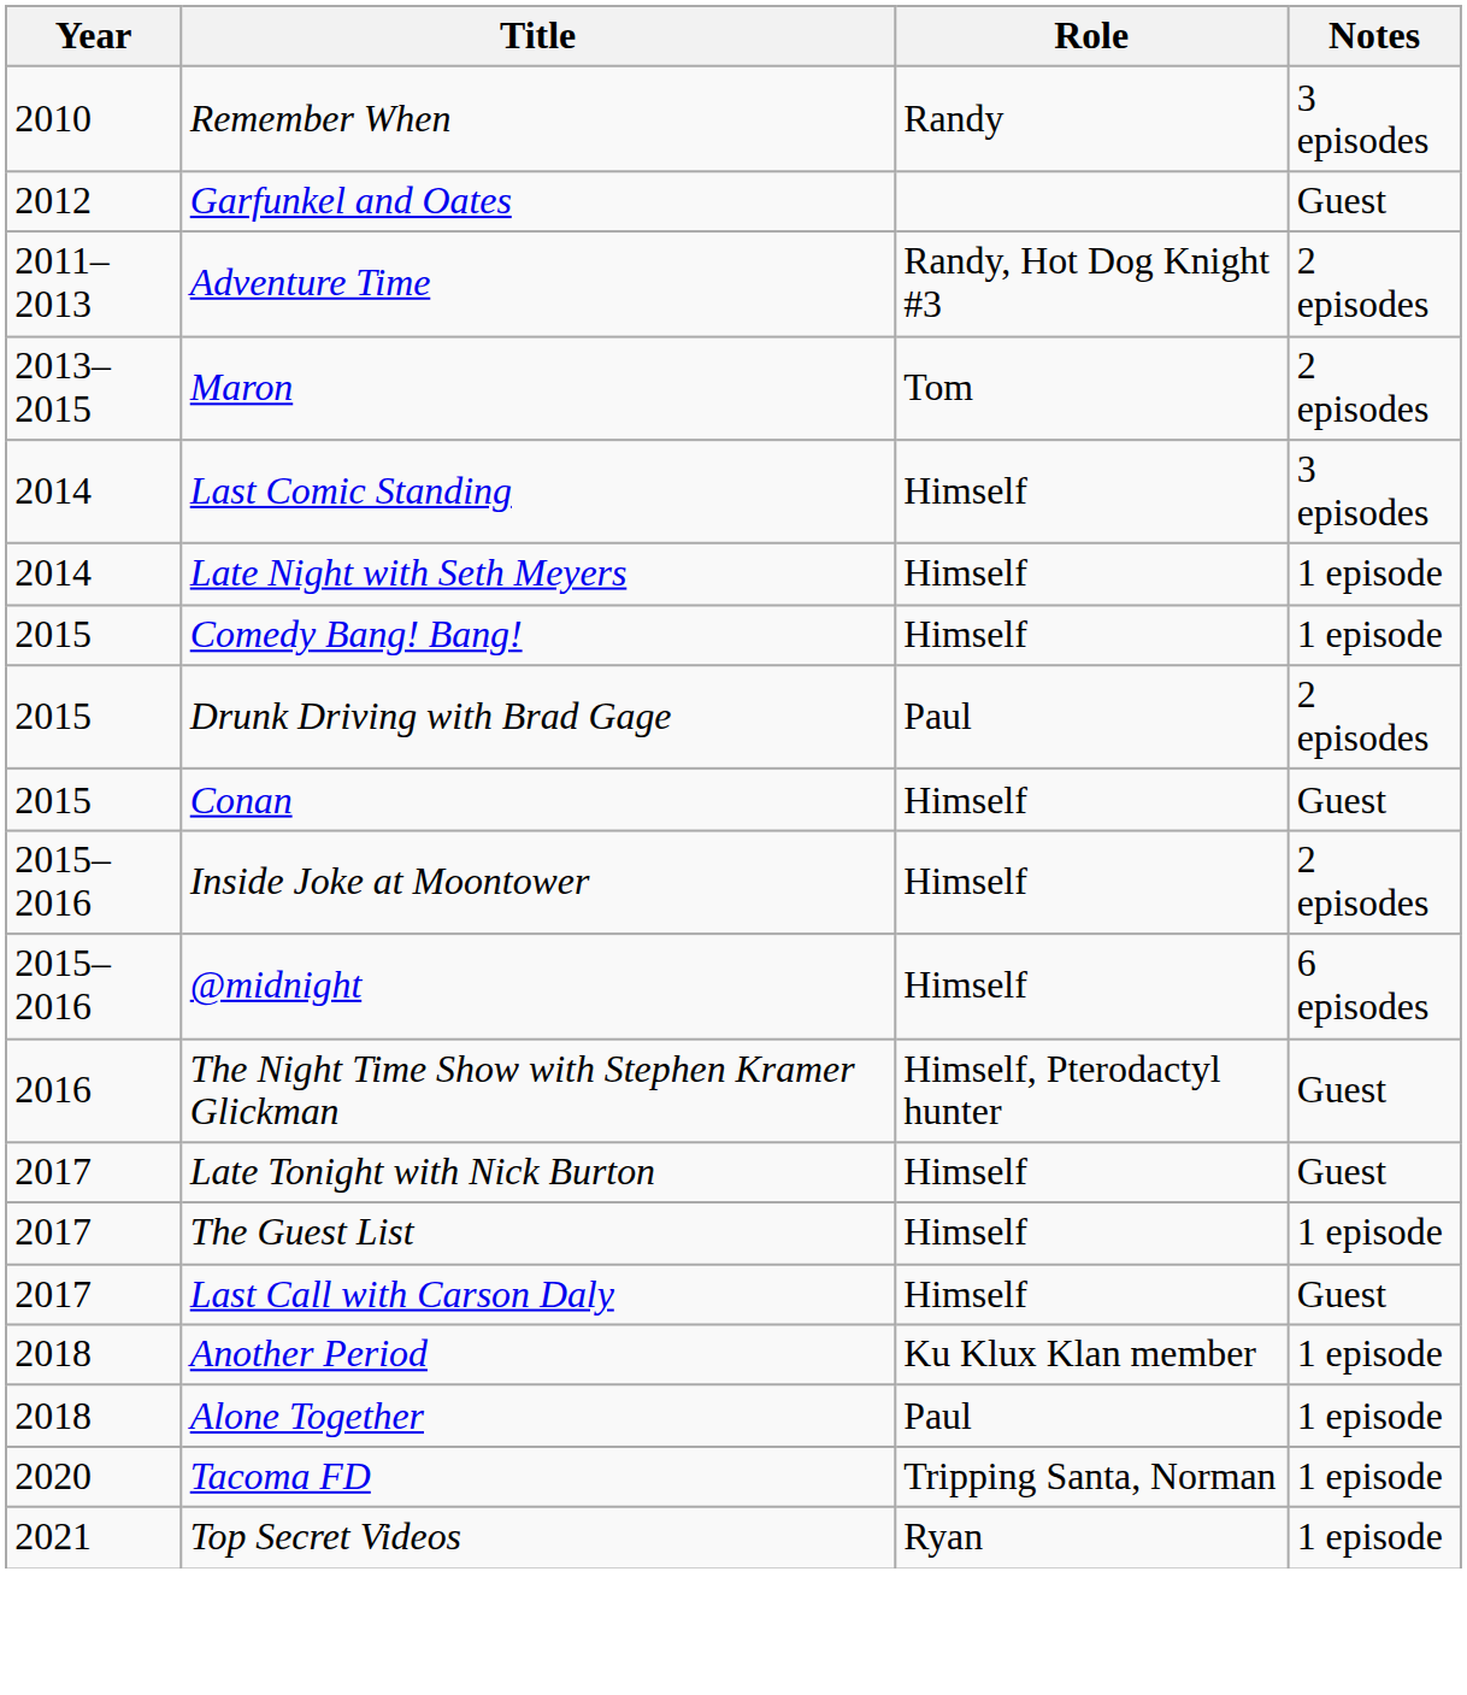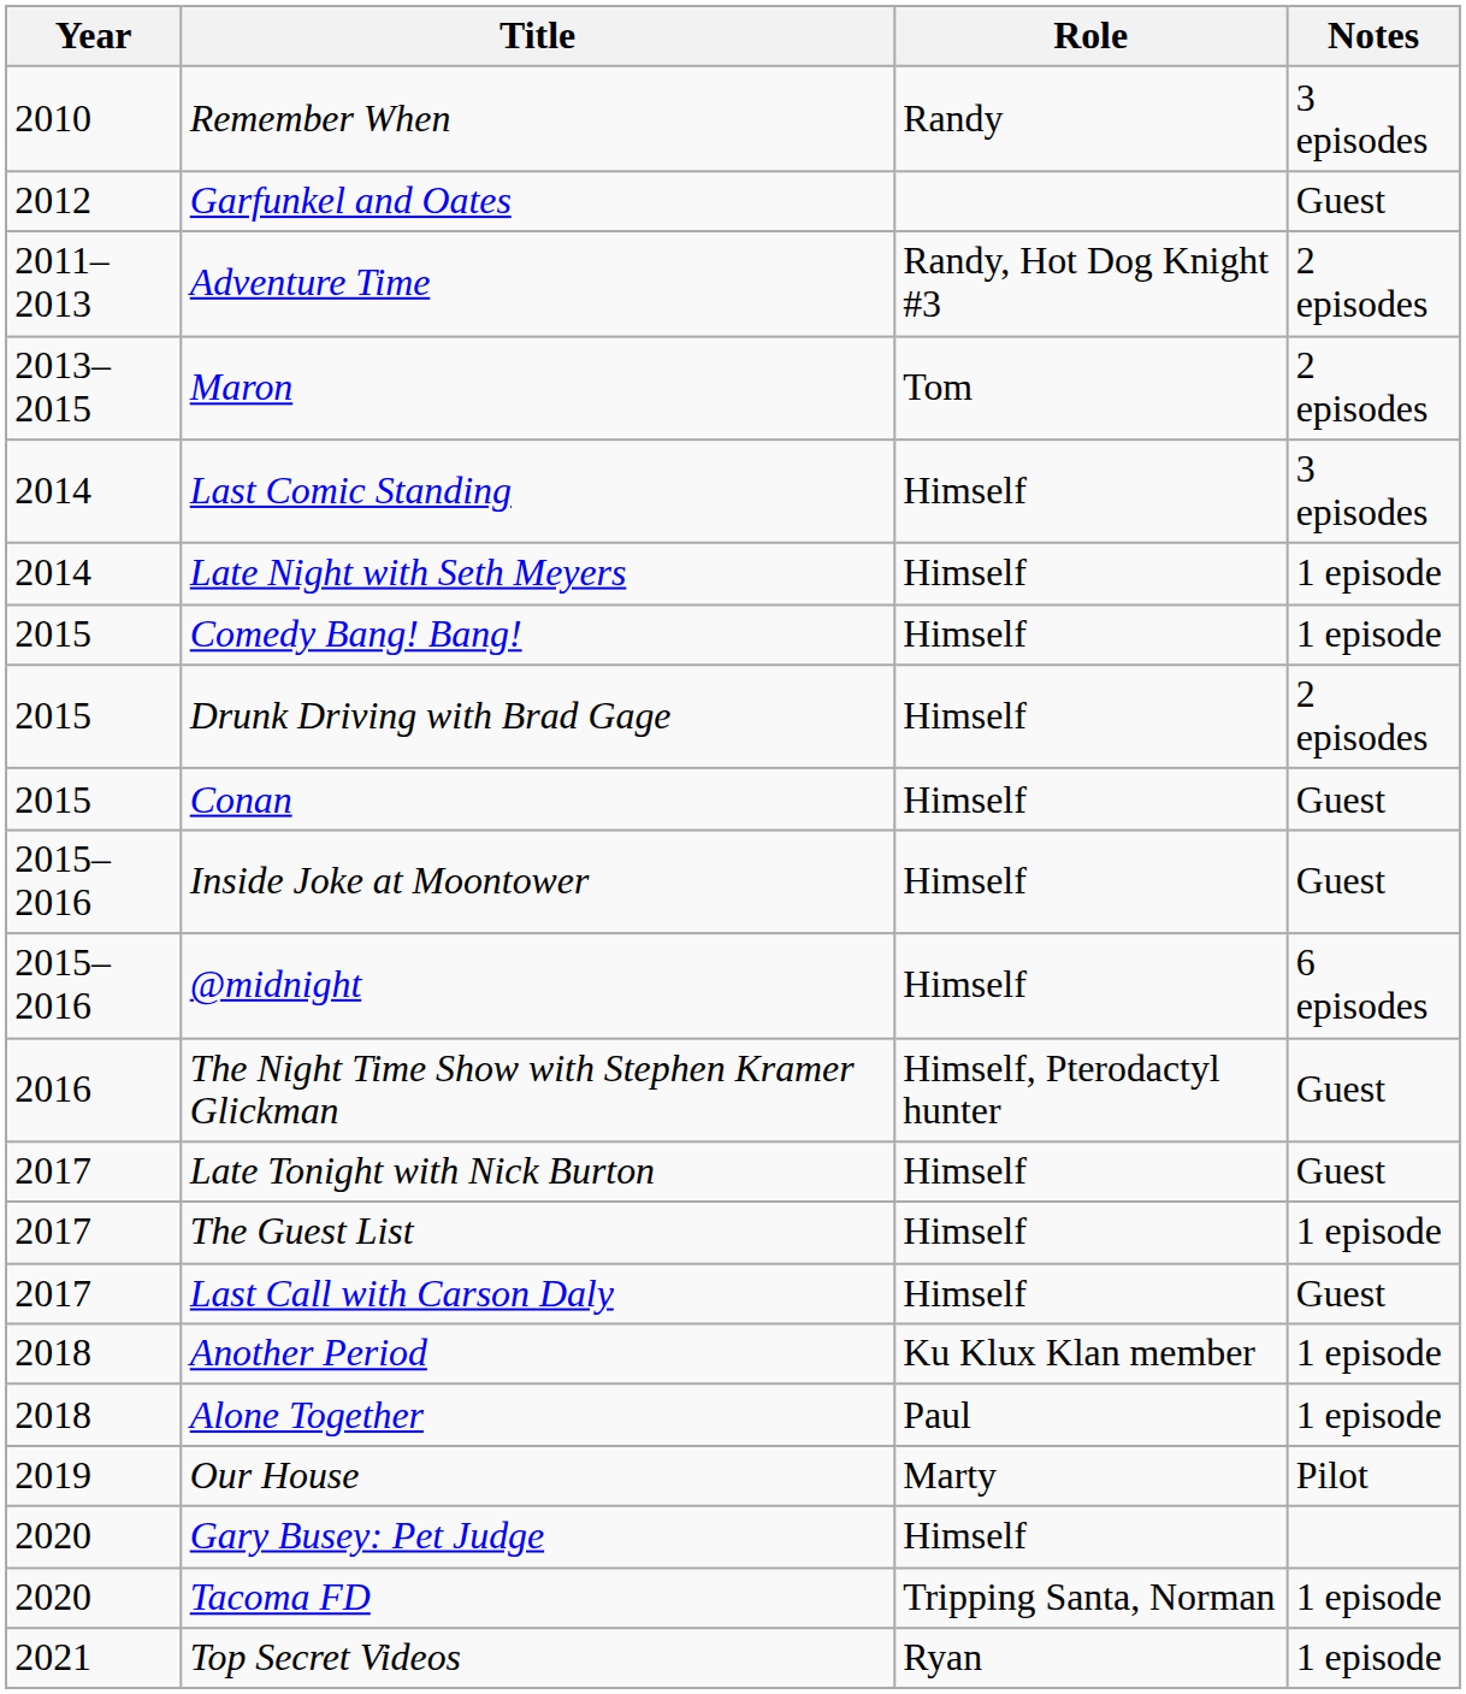Drunk Driving with Brad Gage | Role: Paul -> Himself
Inside Joke at Moontower | Notes: 2 episodes -> Guest
+ row: 2019 | Our House | Marty | Pilot
+ row: 2020 | Gary Busey: Pet Judge | Himself
